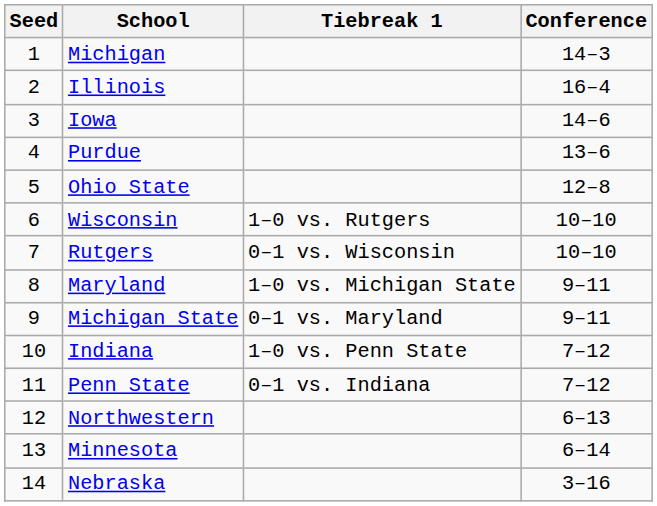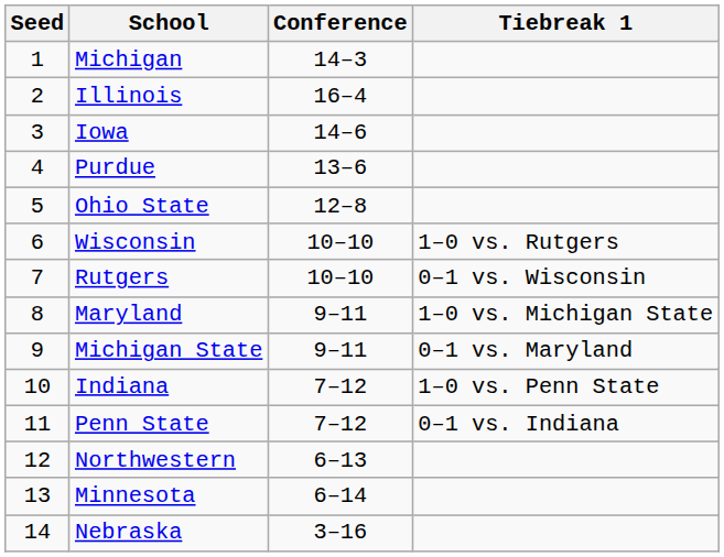columns swapped: Conference <-> Tiebreak 1
